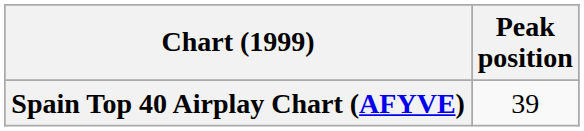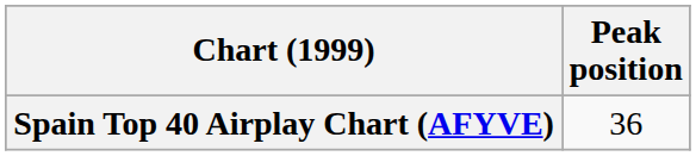Spain Top 40 Airplay Chart (AFYVE) | Peak position: 39 -> 36
